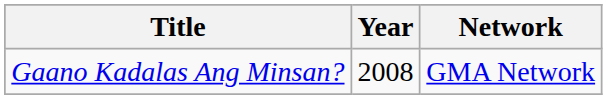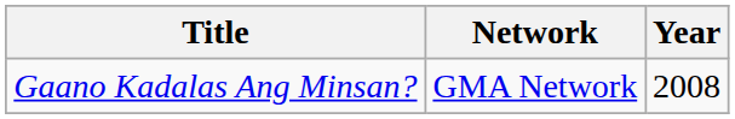columns swapped: Network <-> Year
